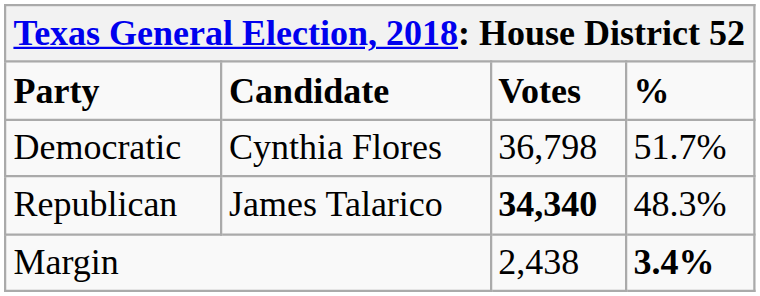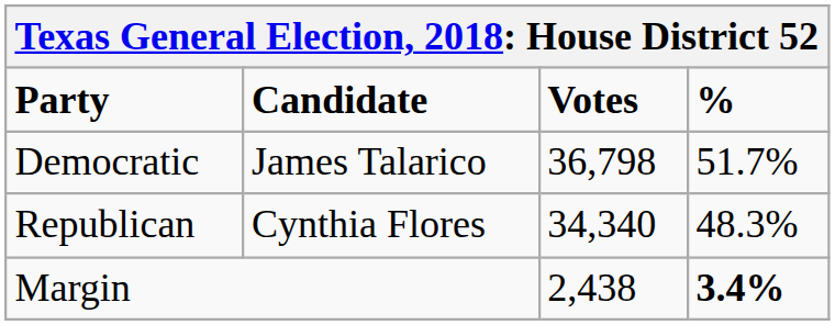Democratic | Candidate: Cynthia Flores -> James Talarico
Republican | Candidate: James Talarico -> Cynthia Flores
Republican | Votes: bold -> normal
